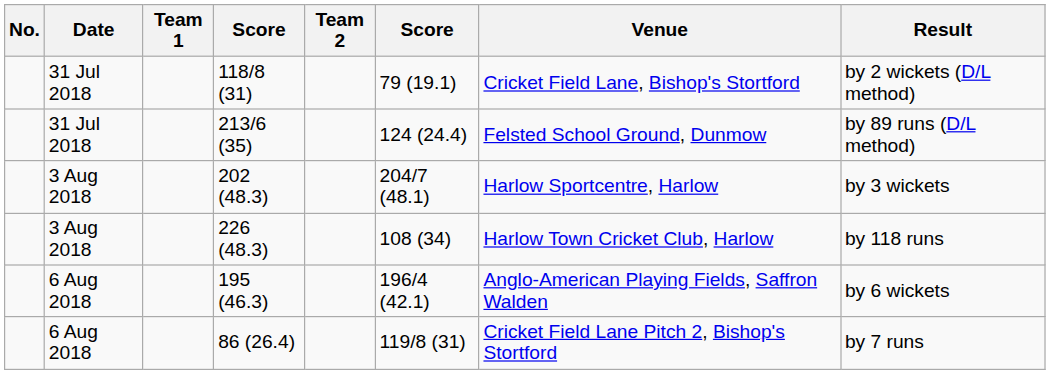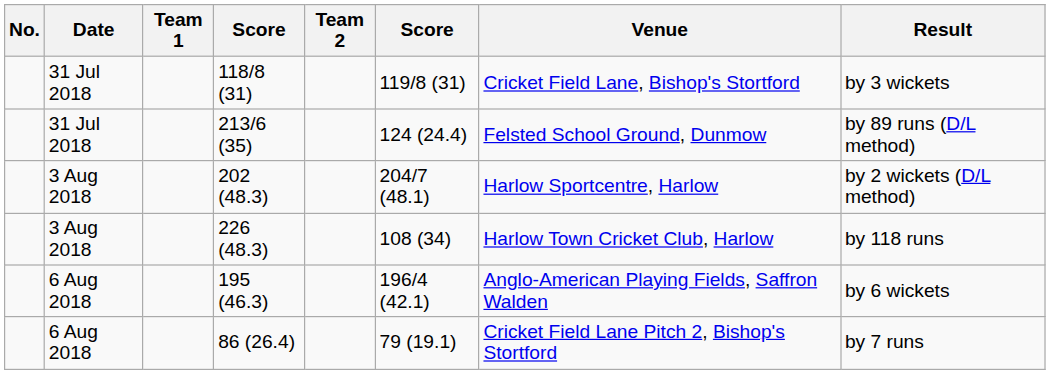118/8 (31) | column 6: 79 (19.1) -> 119/8 (31)
118/8 (31) | Result: by 2 wickets (D/L method) -> by 3 wickets
202 (48.3) | Result: by 3 wickets -> by 2 wickets (D/L method)
86 (26.4) | column 6: 119/8 (31) -> 79 (19.1)
